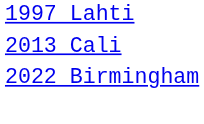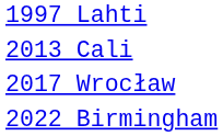+ row: 2017 Wrocław
